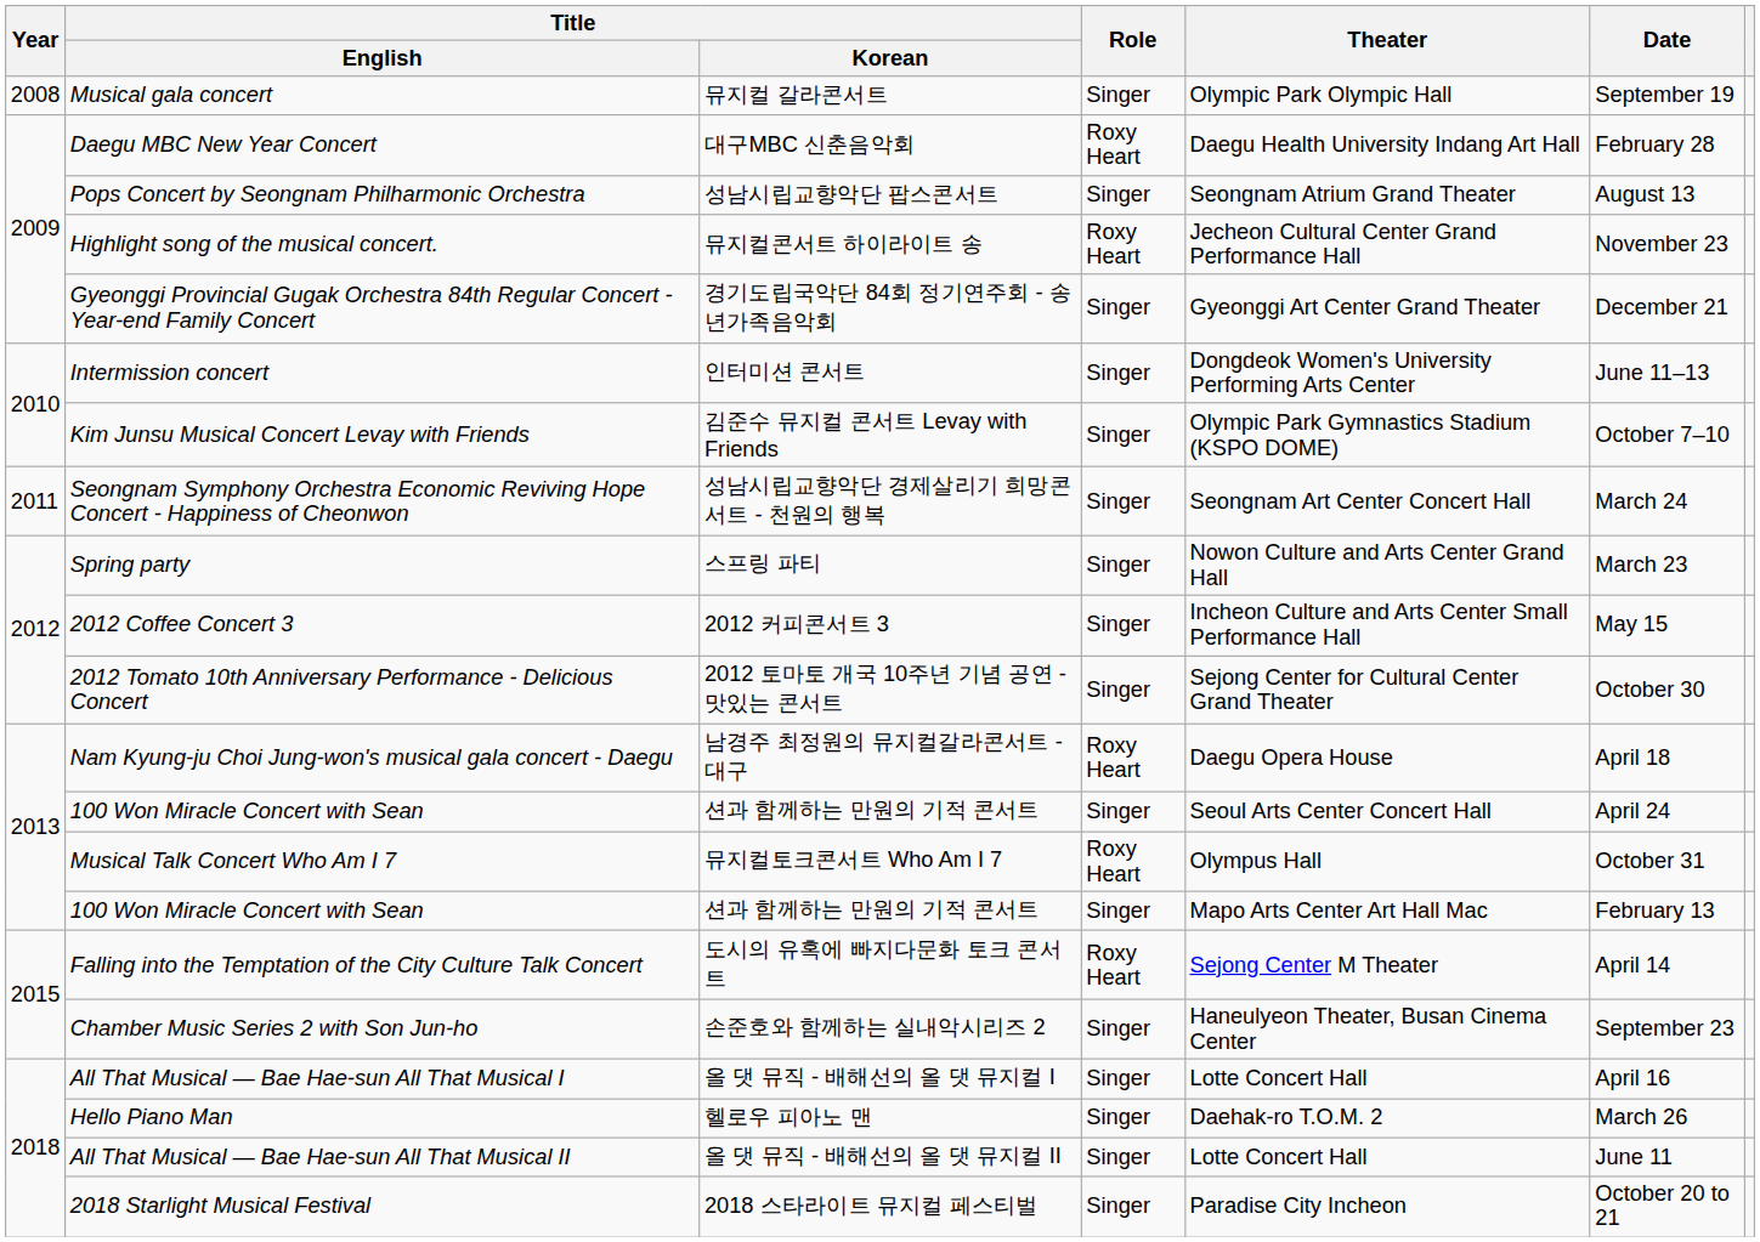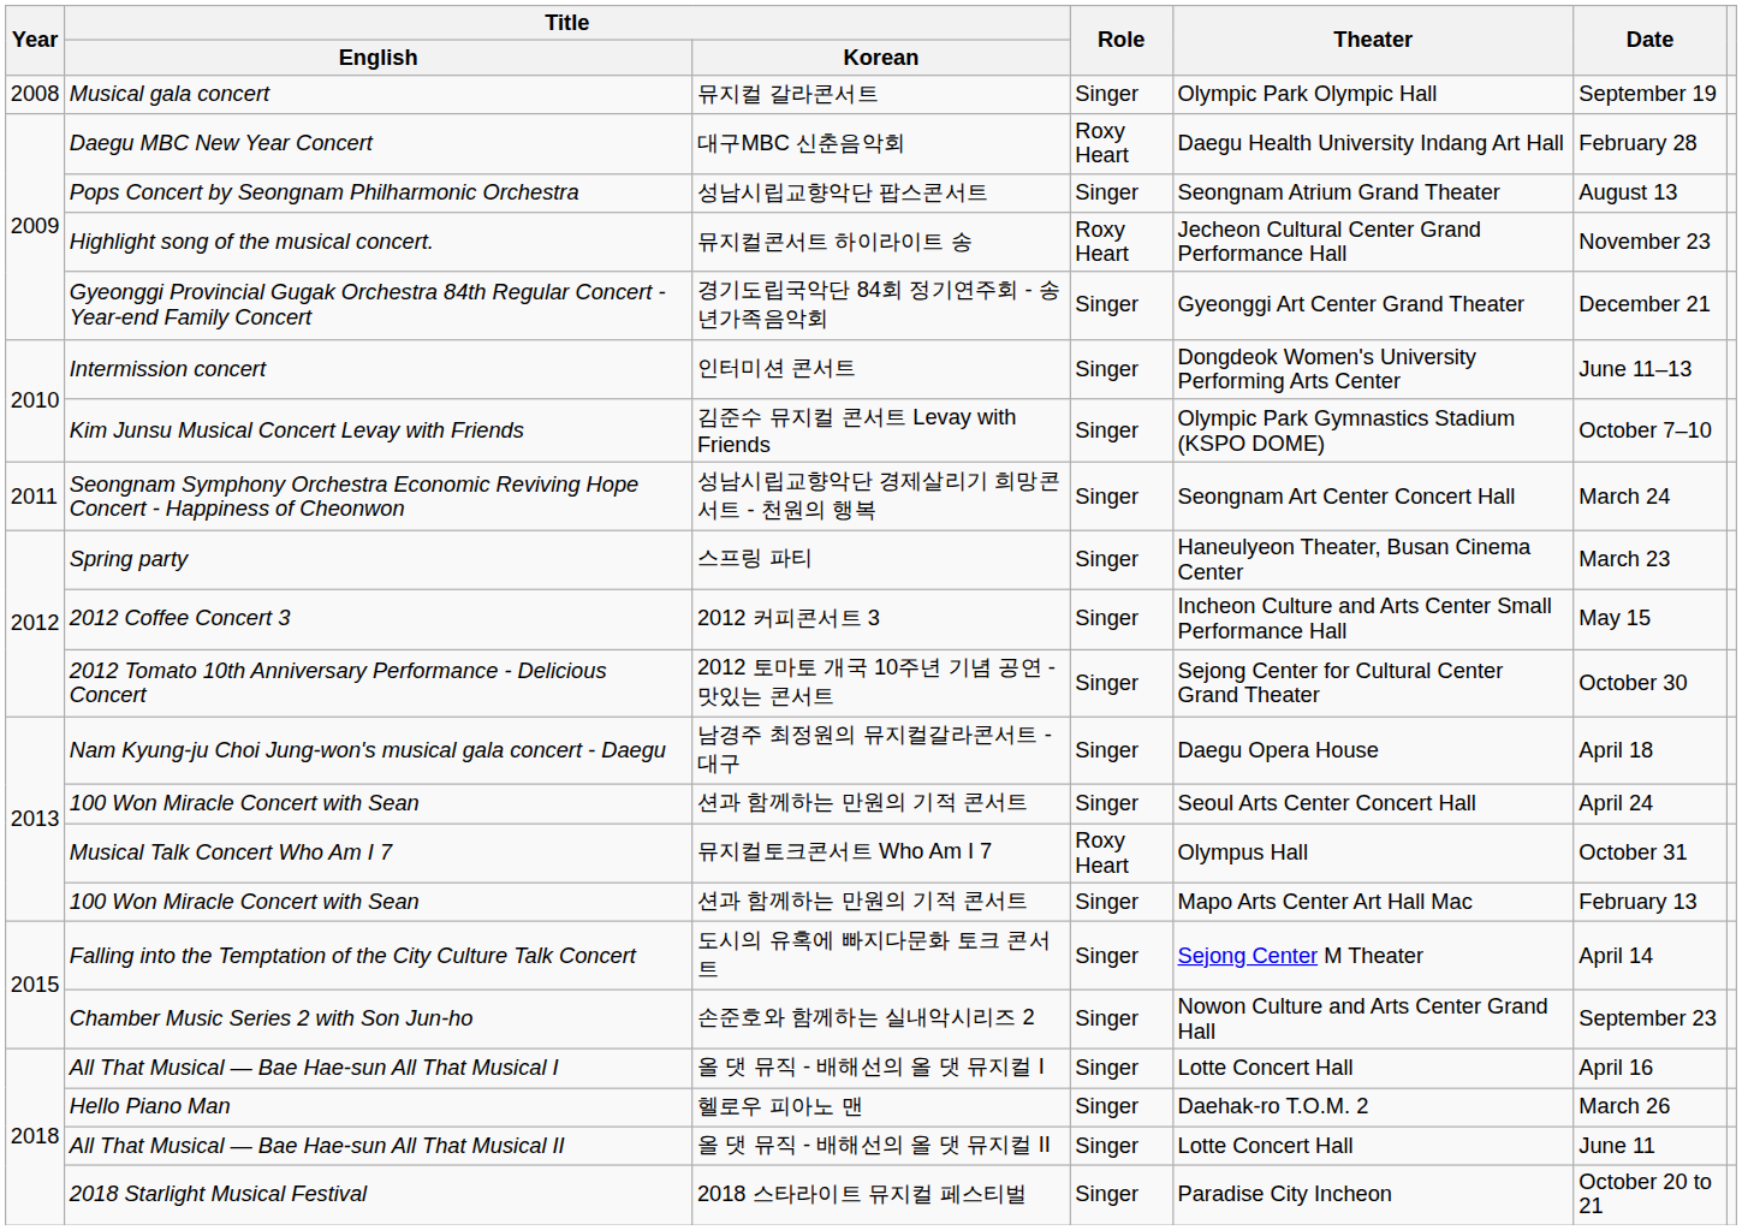Spring party | Theater: Nowon Culture and Arts Center Grand Hall -> Haneulyeon Theater, Busan Cinema Center
Nam Kyung-ju Choi Jung-won's musical gala concert - Daegu | Role: Roxy Heart -> Singer
Falling into the Temptation of the City Culture Talk Concert | Role: Roxy Heart -> Singer
Chamber Music Series 2 with Son Jun-ho | Theater: Haneulyeon Theater, Busan Cinema Center -> Nowon Culture and Arts Center Grand Hall
